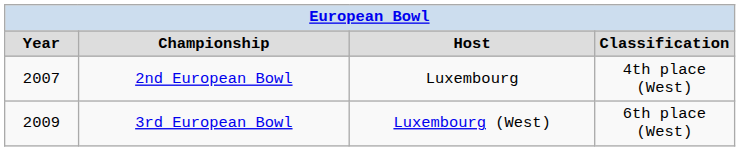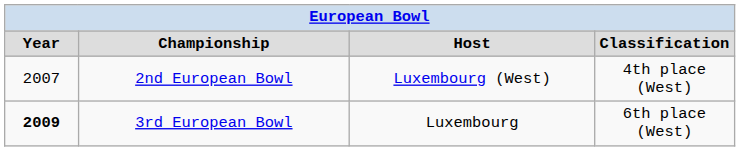2nd European Bowl | column 3: Luxembourg -> Luxembourg (West)
3rd European Bowl | column 1: normal -> bold
3rd European Bowl | column 3: Luxembourg (West) -> Luxembourg
